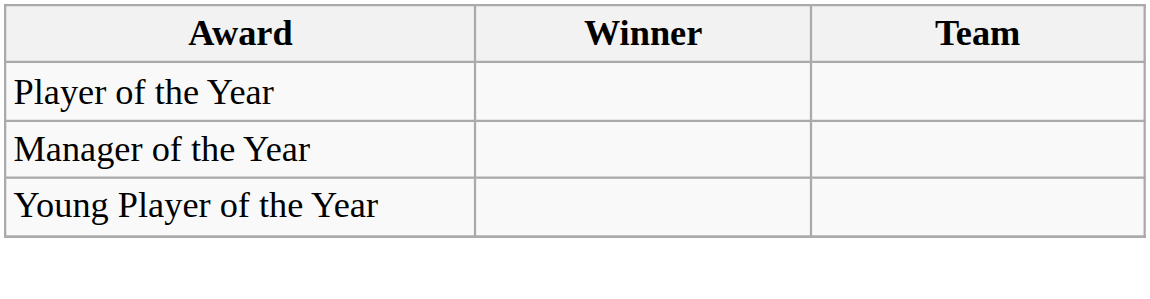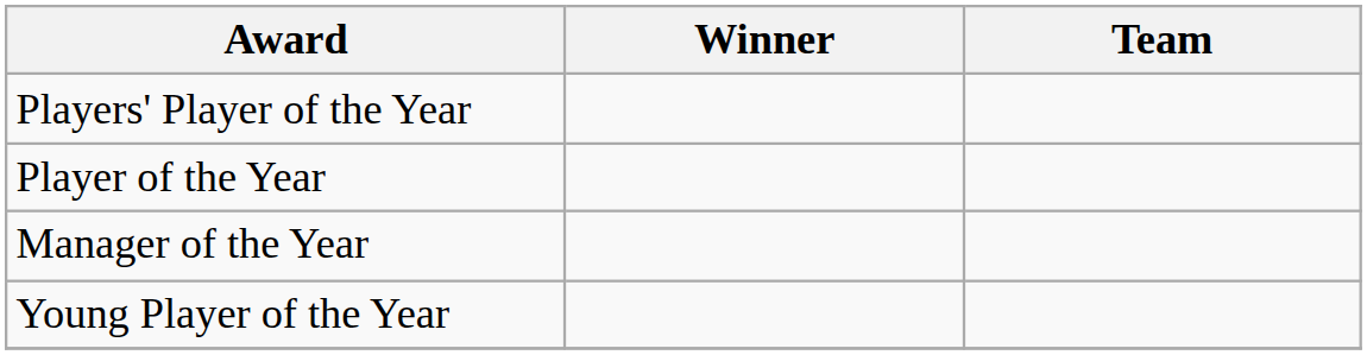+ row: Players' Player of the Year
